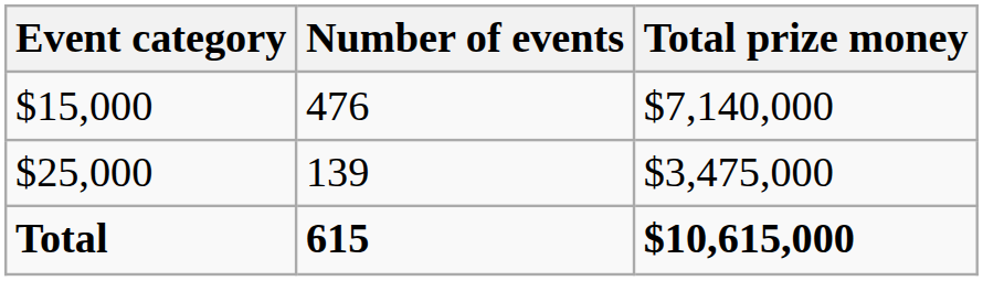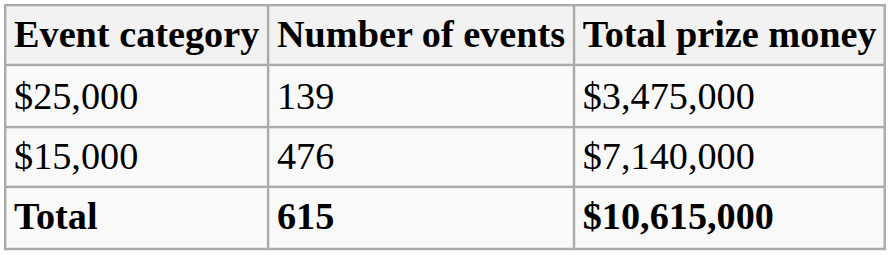rows swapped: $25,000 <-> $15,000
